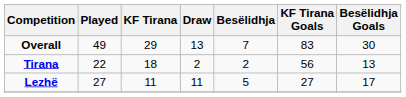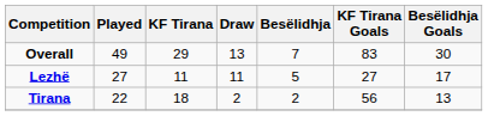rows swapped: Tirana <-> Lezhë
